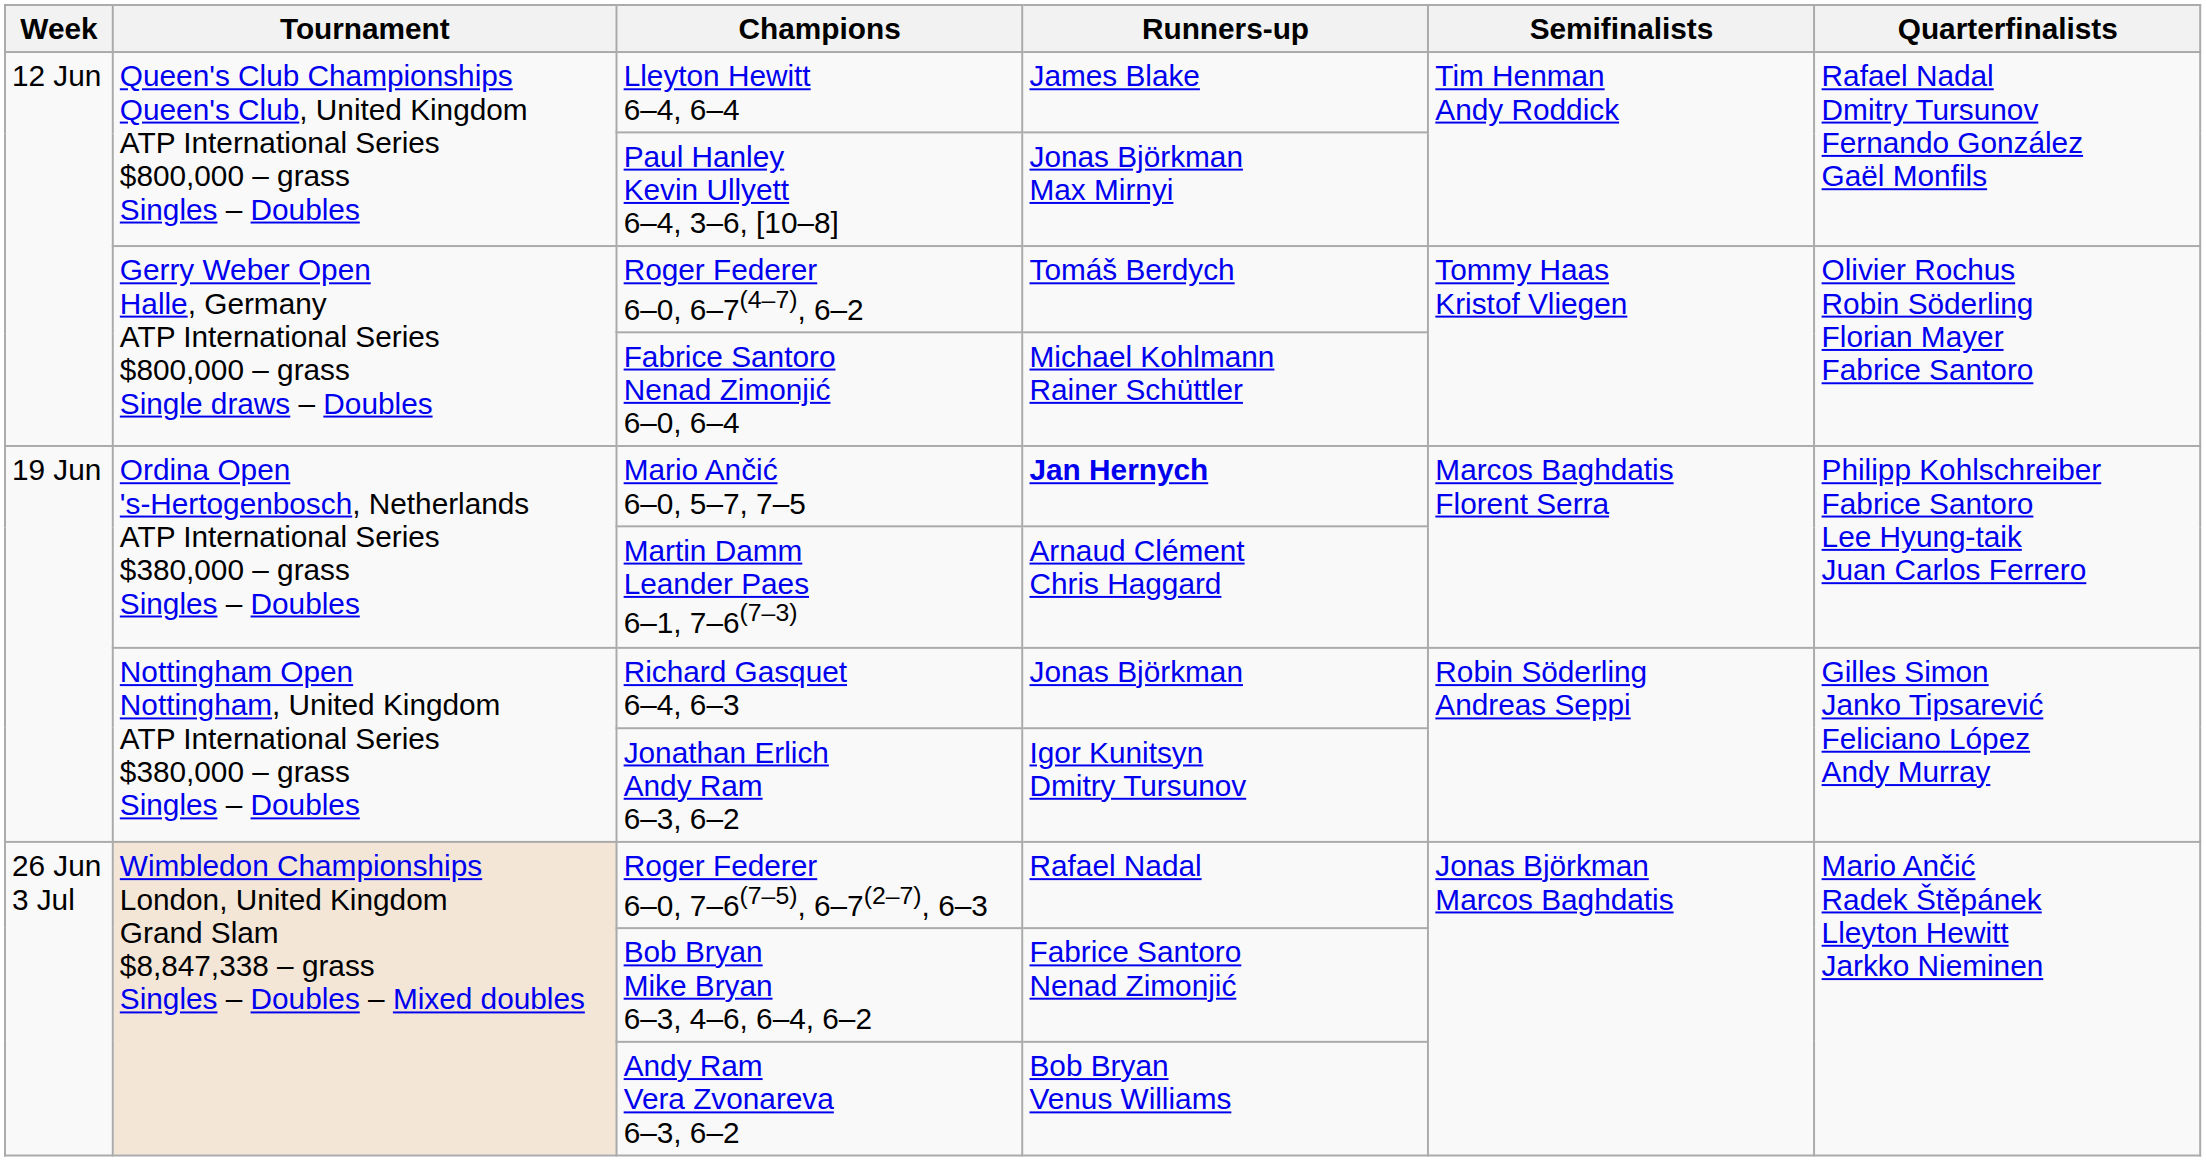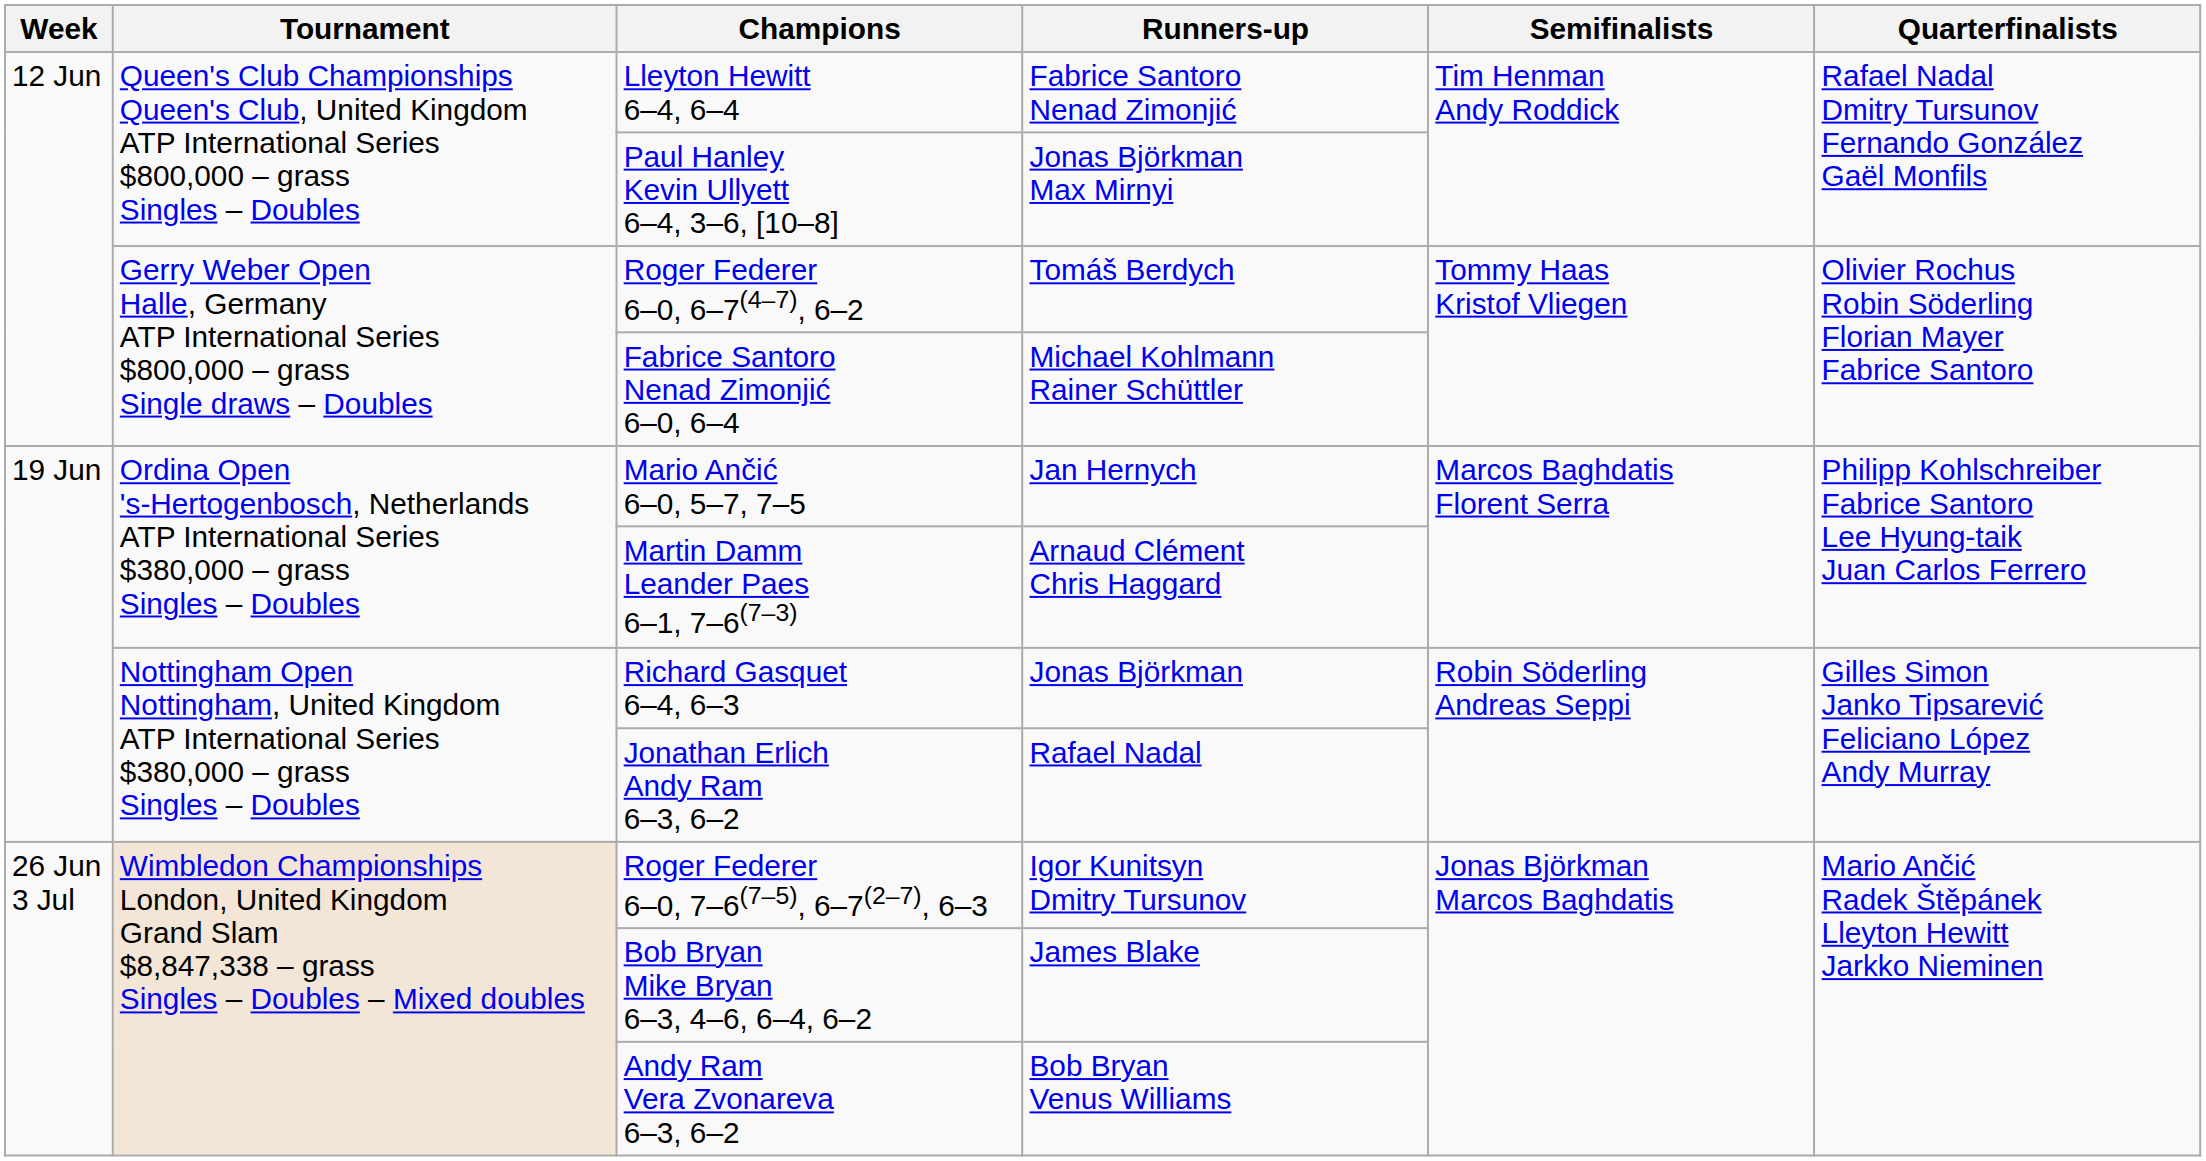Lleyton Hewitt 6–4, 6–4 | Runners-up: James Blake -> Fabrice Santoro Nenad Zimonjić
Mario Ančić 6–0, 5–7, 7–5 | Runners-up: bold -> normal
Jonathan Erlich Andy Ram 6–3, 6–2 | Runners-up: Igor Kunitsyn Dmitry Tursunov -> Rafael Nadal
Roger Federer 6–0, 7–6(7–5), 6–7(2–7), 6–3 | Runners-up: Rafael Nadal -> Igor Kunitsyn Dmitry Tursunov
Bob Bryan Mike Bryan 6–3, 4–6, 6–4, 6–2 | Runners-up: Fabrice Santoro Nenad Zimonjić -> James Blake
